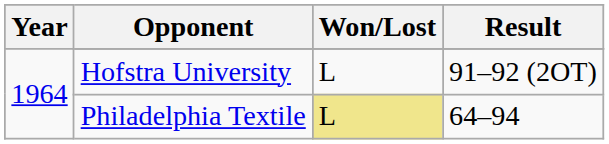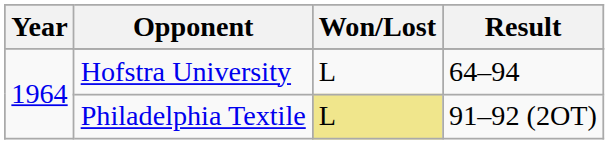Hofstra University | Result: 91–92 (2OT) -> 64–94
Philadelphia Textile | Result: 64–94 -> 91–92 (2OT)
